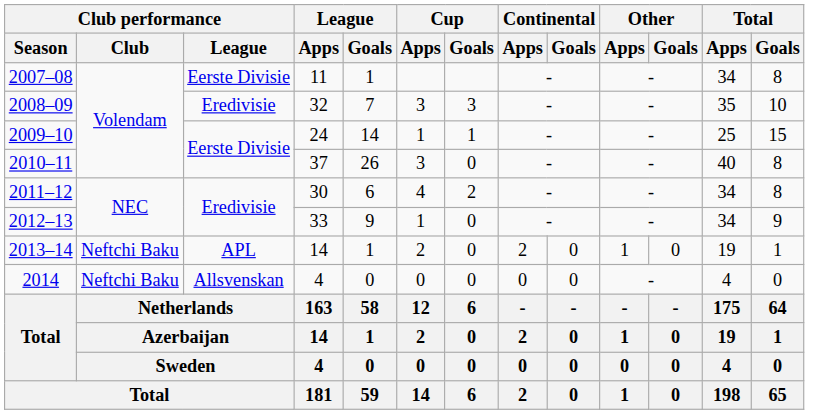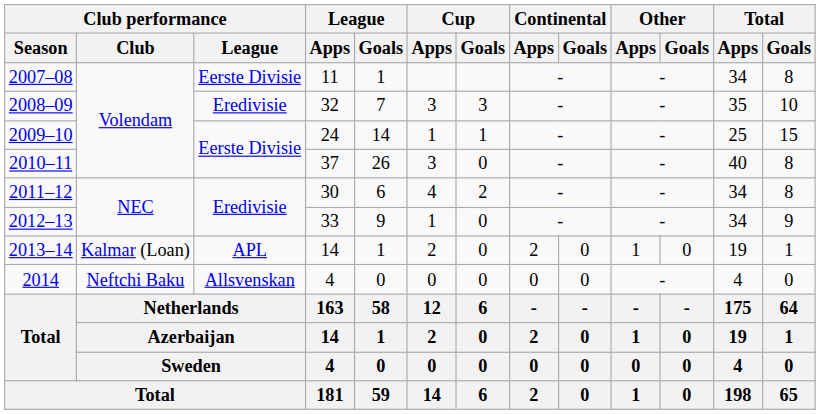2013–14 | Club performance / Club: Neftchi Baku -> Kalmar (Loan)
